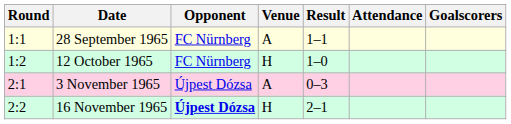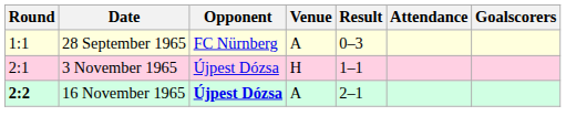28 September 1965 | Result: 1–1 -> 0–3
- row: 1:2 | 12 October 1965 | FC Nürnberg | H | 1–0
3 November 1965 | Venue: A -> H
3 November 1965 | Result: 0–3 -> 1–1
16 November 1965 | Round: normal -> bold
16 November 1965 | Venue: H -> A
